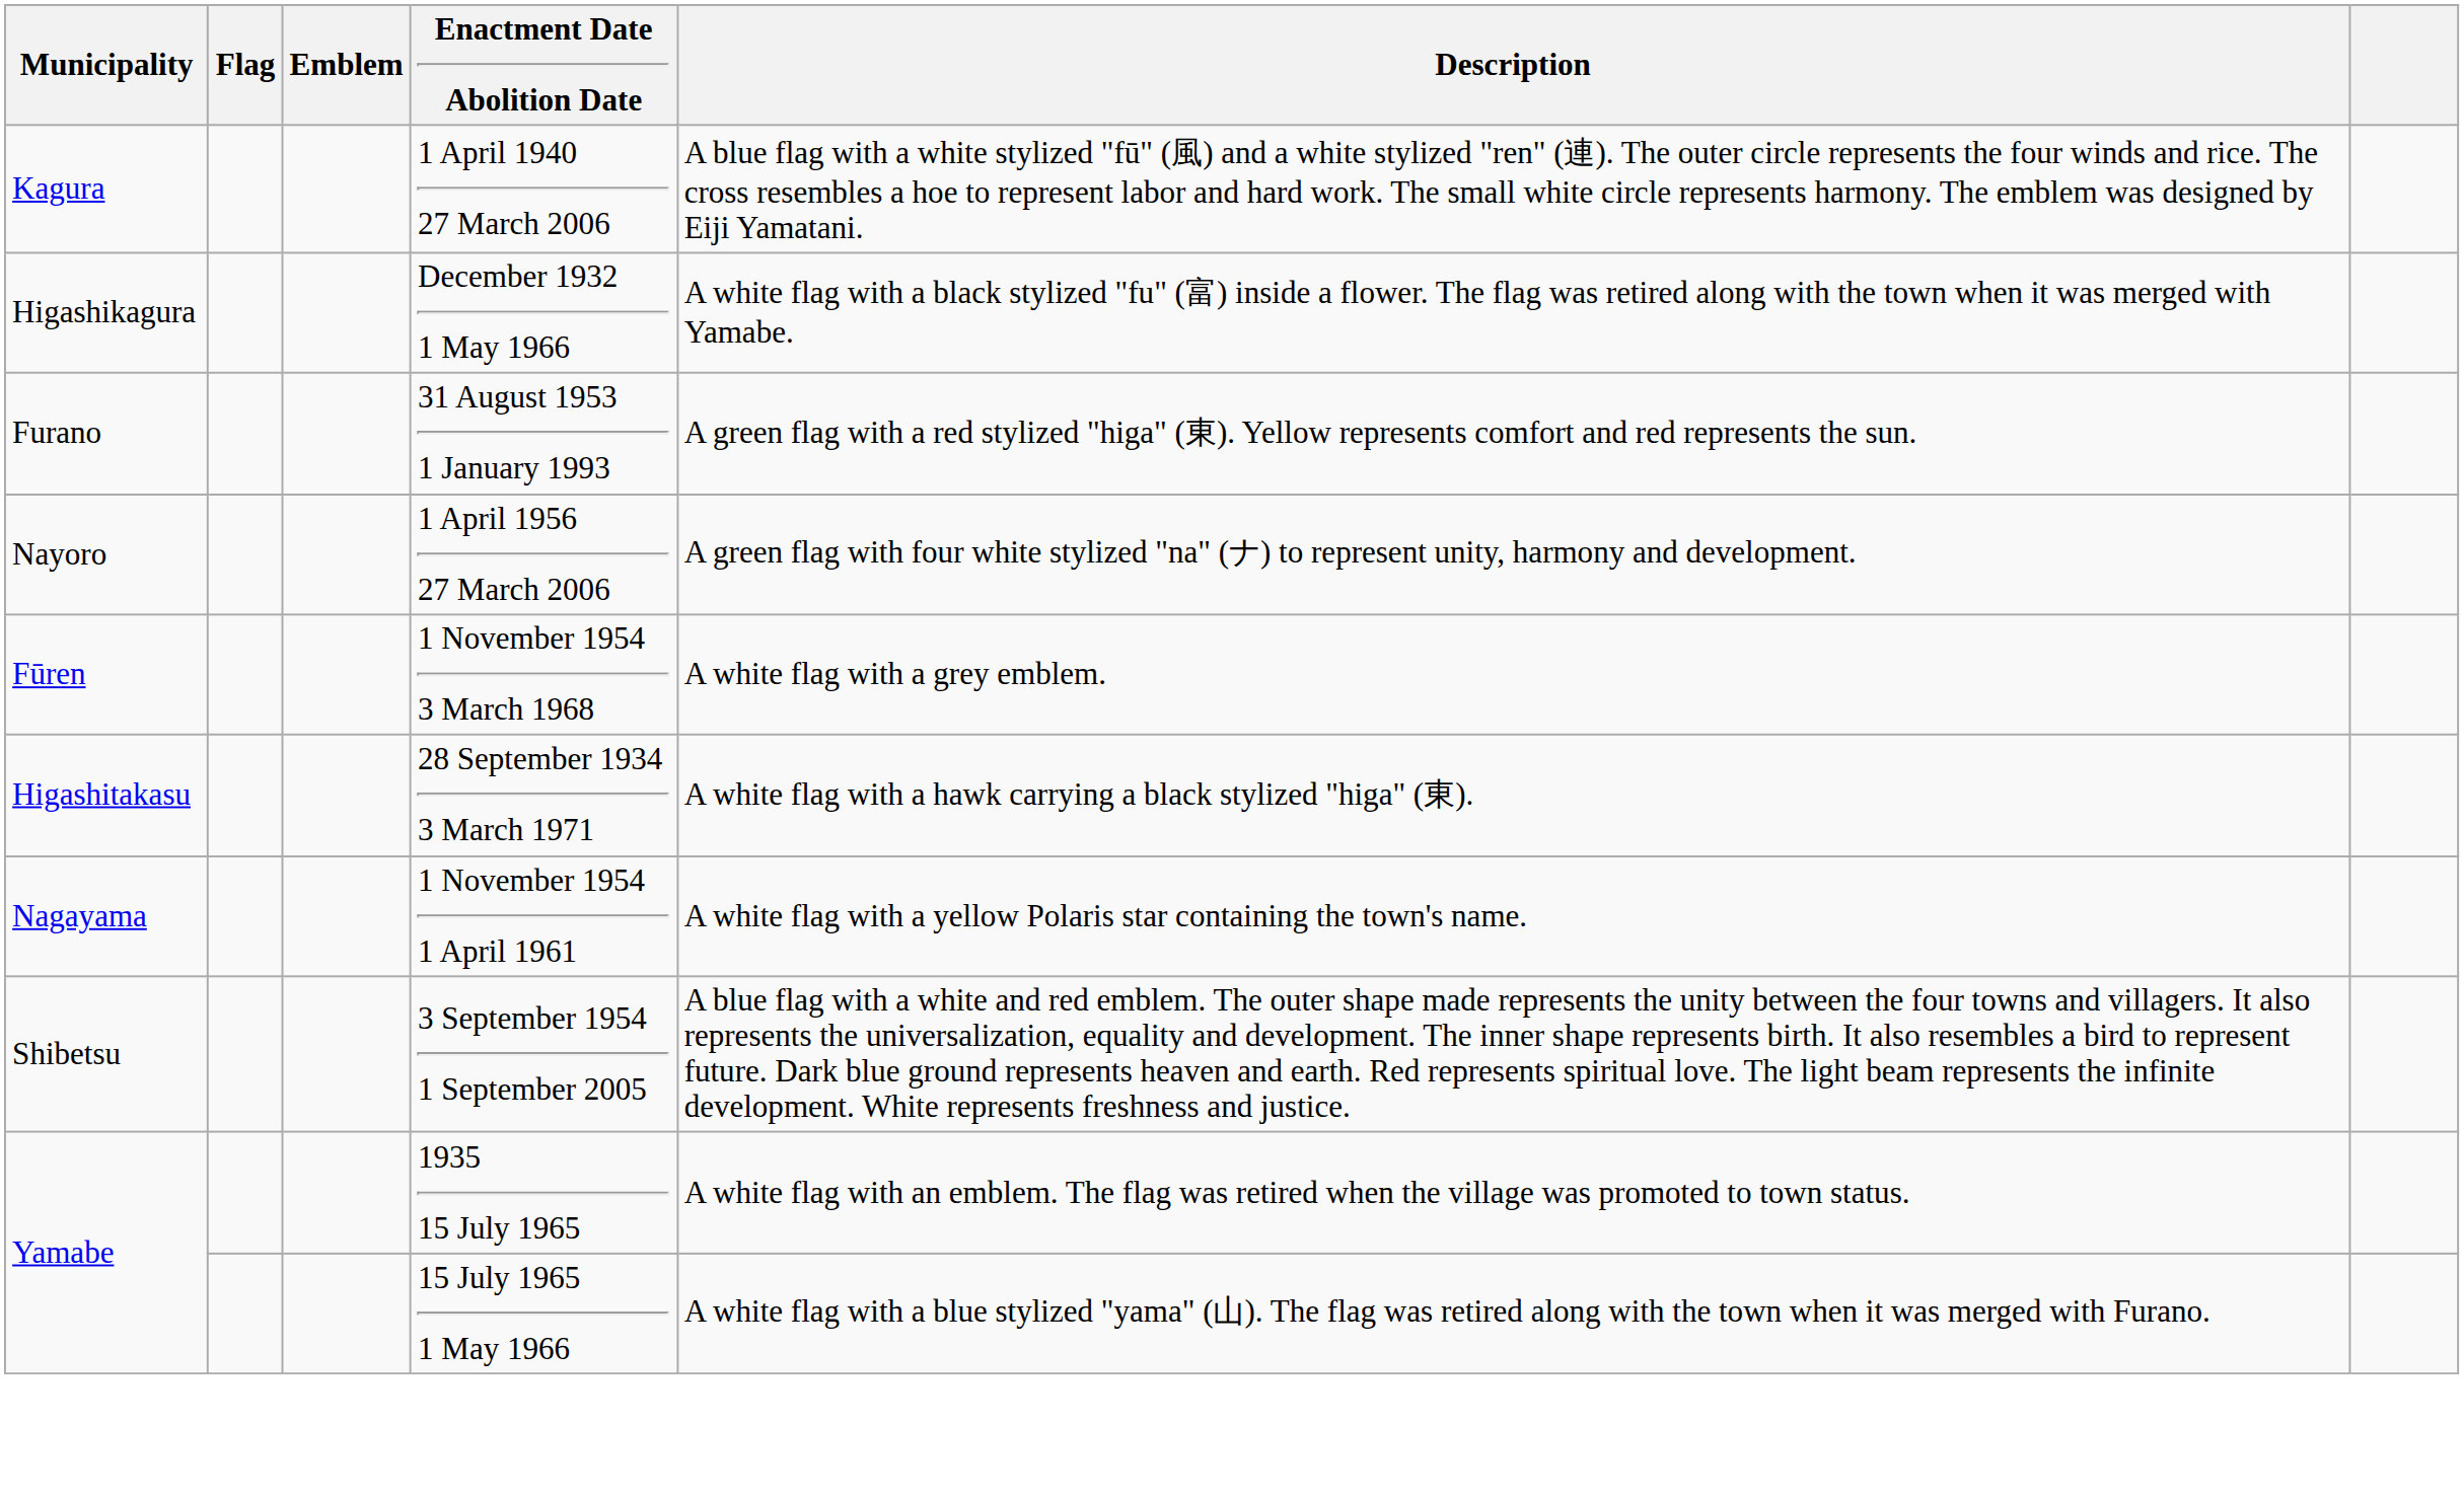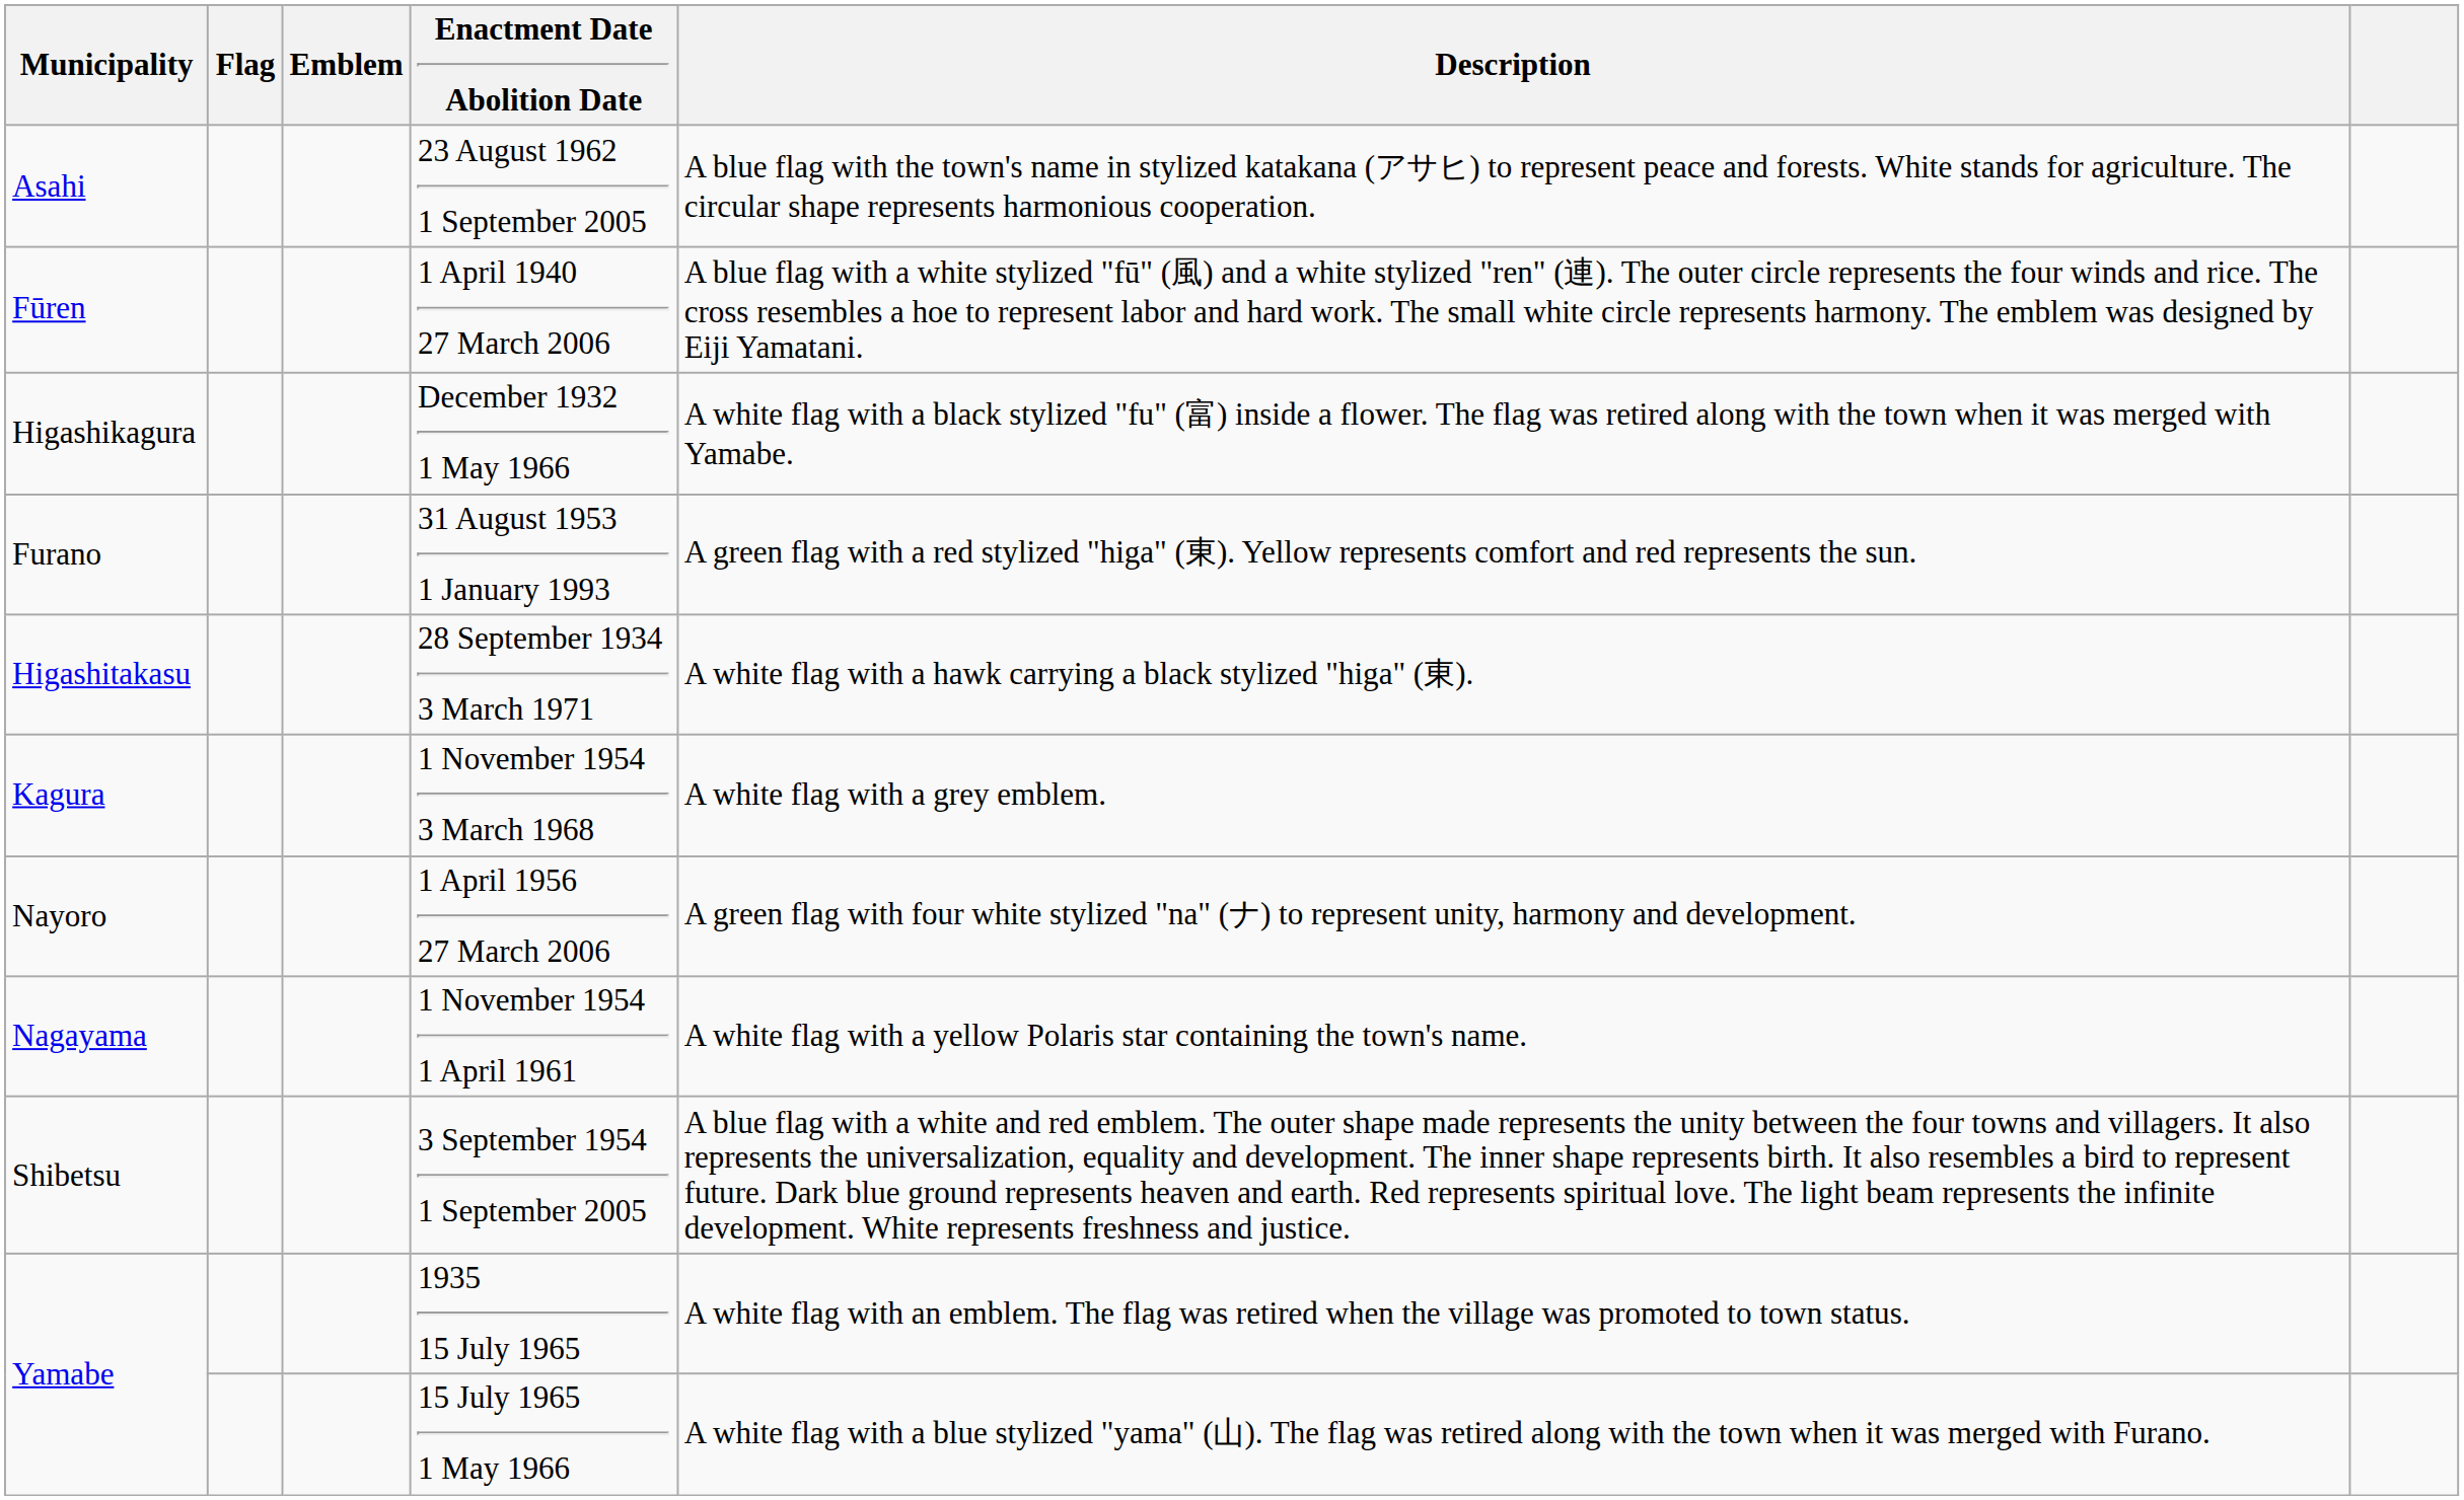+ row: Asahi | 23 August 1962 1 September 2005 | A blue flag with the town's name in stylized katakana (アサヒ) to represent peace and forests. White stands for agriculture. The circular shape represents harmonious cooperation.
1 April 1940 27 March 2006 | Municipality: Kagura -> Fūren
rows swapped: 28 September 1934 3 March 1971 <-> 1 April 1956 27 March 2006
1 November 1954 3 March 1968 | Municipality: Fūren -> Kagura
